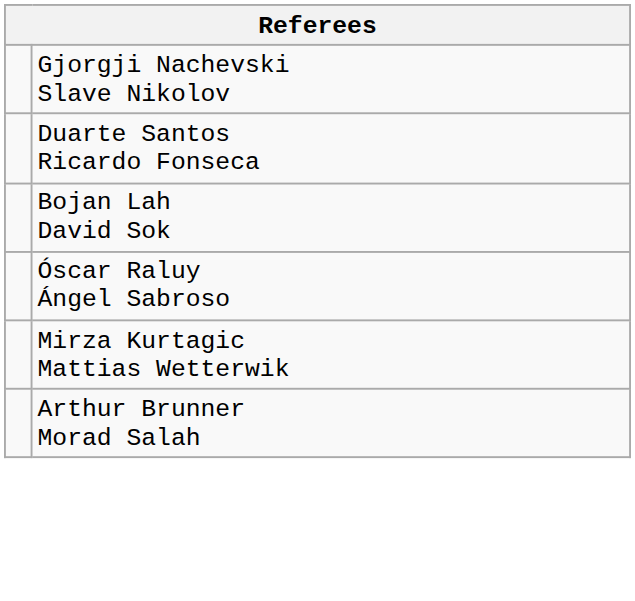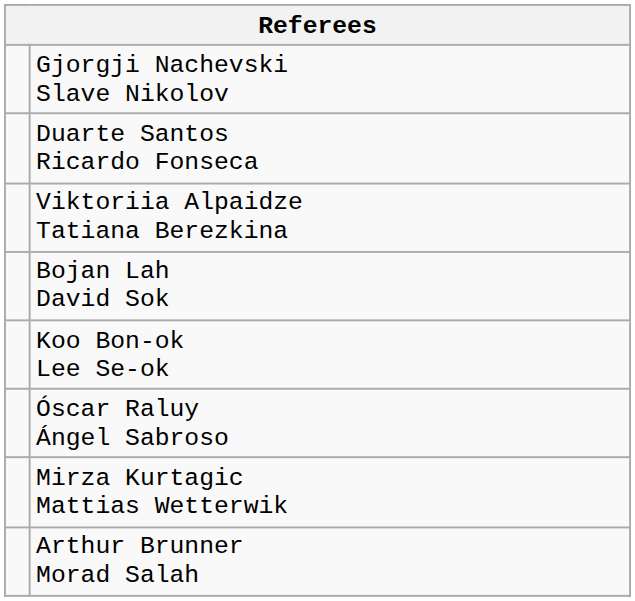+ row: Viktoriia Alpaidze Tatiana Berezkina
+ row: Koo Bon-ok Lee Se-ok
